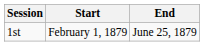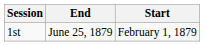columns swapped: Start <-> End
